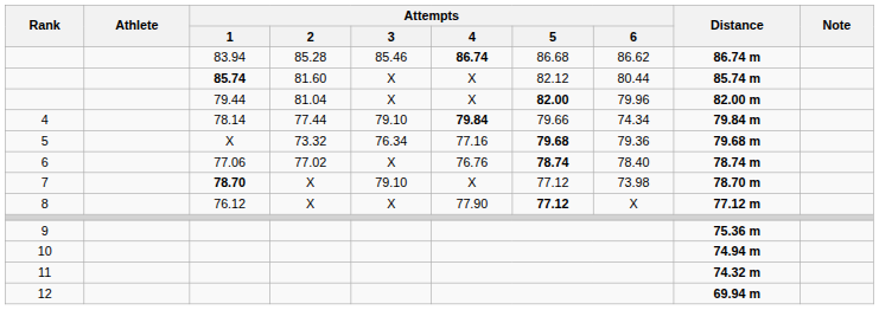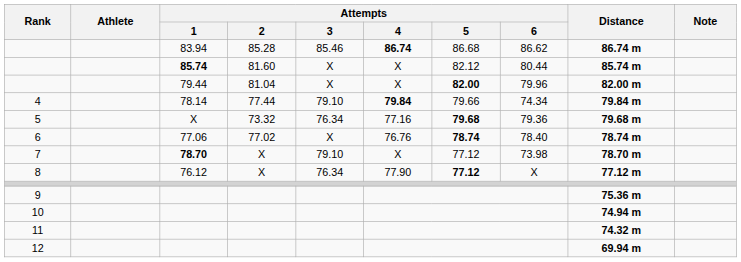8 | Attempts / 3: X -> 76.34
